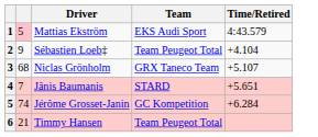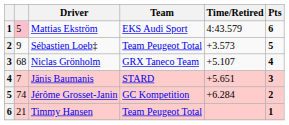+ column: Pts | 6 | 5 | 4 | 3 | 2 | 1
Sébastien Loeb‡ | Time/Retired: +4.104 -> +3.573
